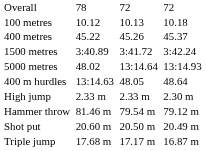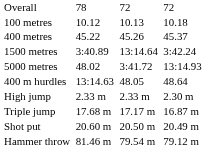1500 metres | column 5: 3:41.72 -> 13:14.64
5000 metres | column 5: 13:14.64 -> 3:41.72
rows swapped: Triple jump <-> Hammer throw
